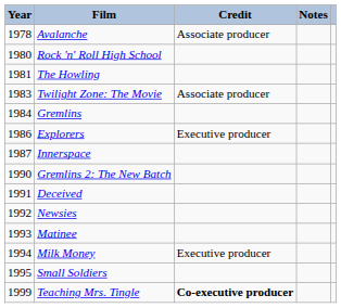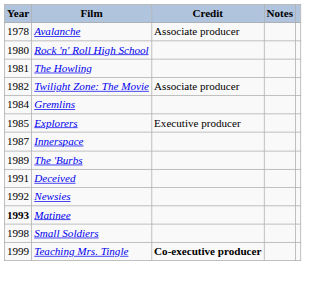Twilight Zone: The Movie | Year: 1983 -> 1982
Explorers | Year: 1986 -> 1985
+ row: 1989 | The 'Burbs
- row: 1990 | Gremlins 2: The New Batch
Matinee | Year: normal -> bold
- row: 1994 | Milk Money | Executive producer
Small Soldiers | Year: 1995 -> 1998
